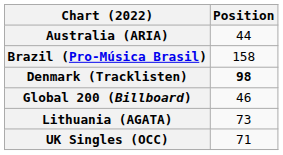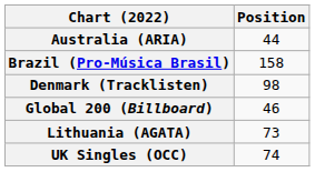Denmark (Tracklisten) | Position: bold -> normal
UK Singles (OCC) | Position: 71 -> 74
